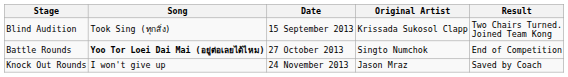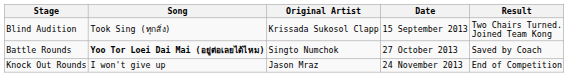columns swapped: Original Artist <-> Date
Battle Rounds | Result: End of Competition -> Saved by Coach
Knock Out Rounds | Result: Saved by Coach -> End of Competition
